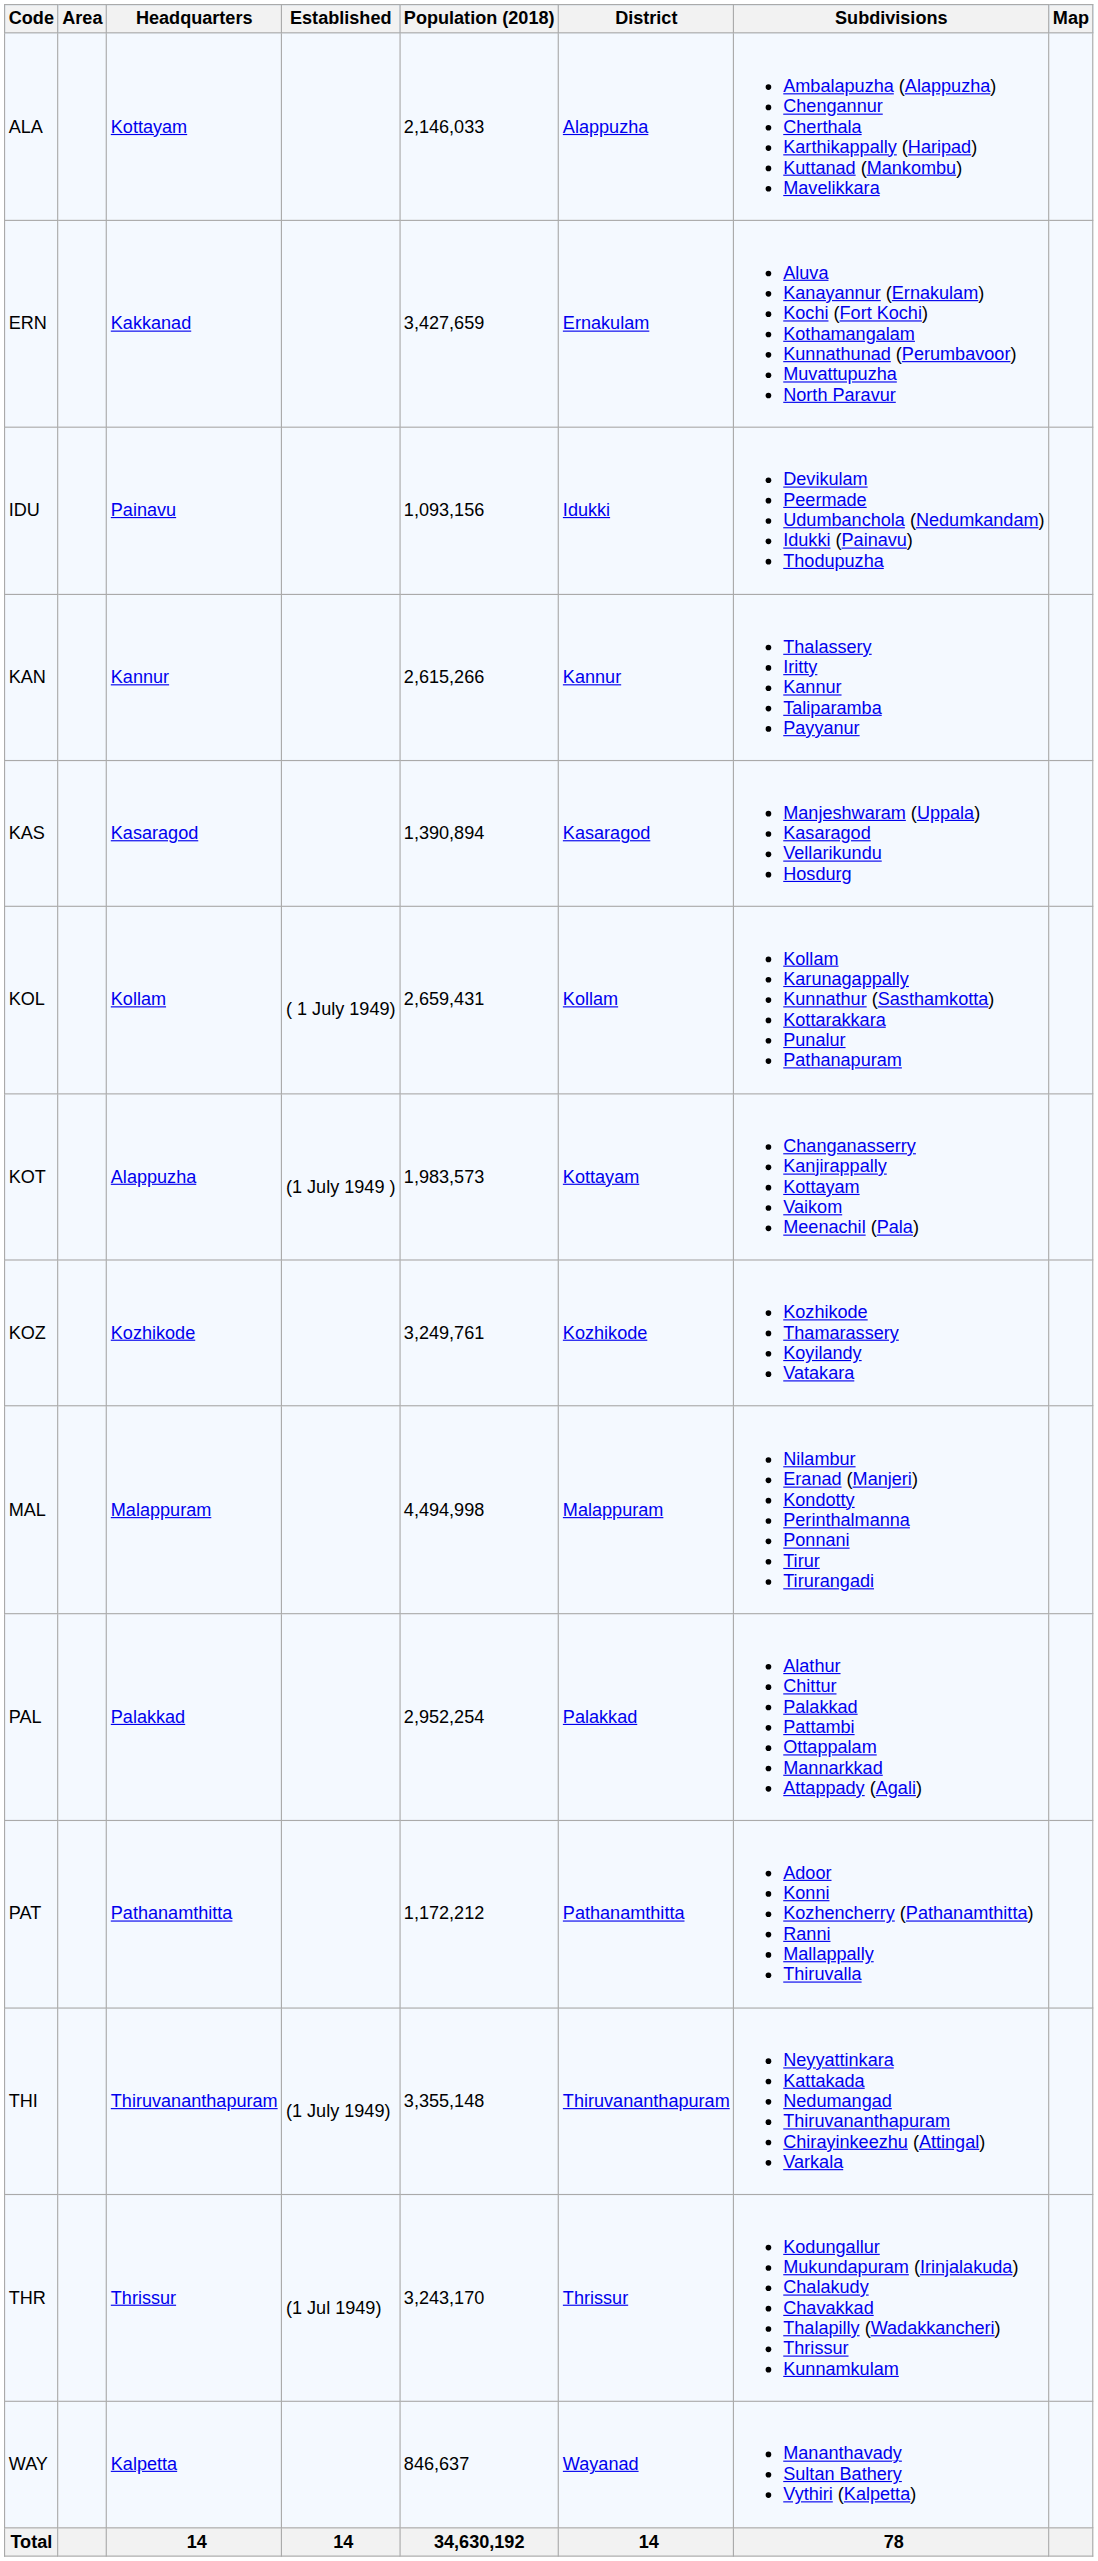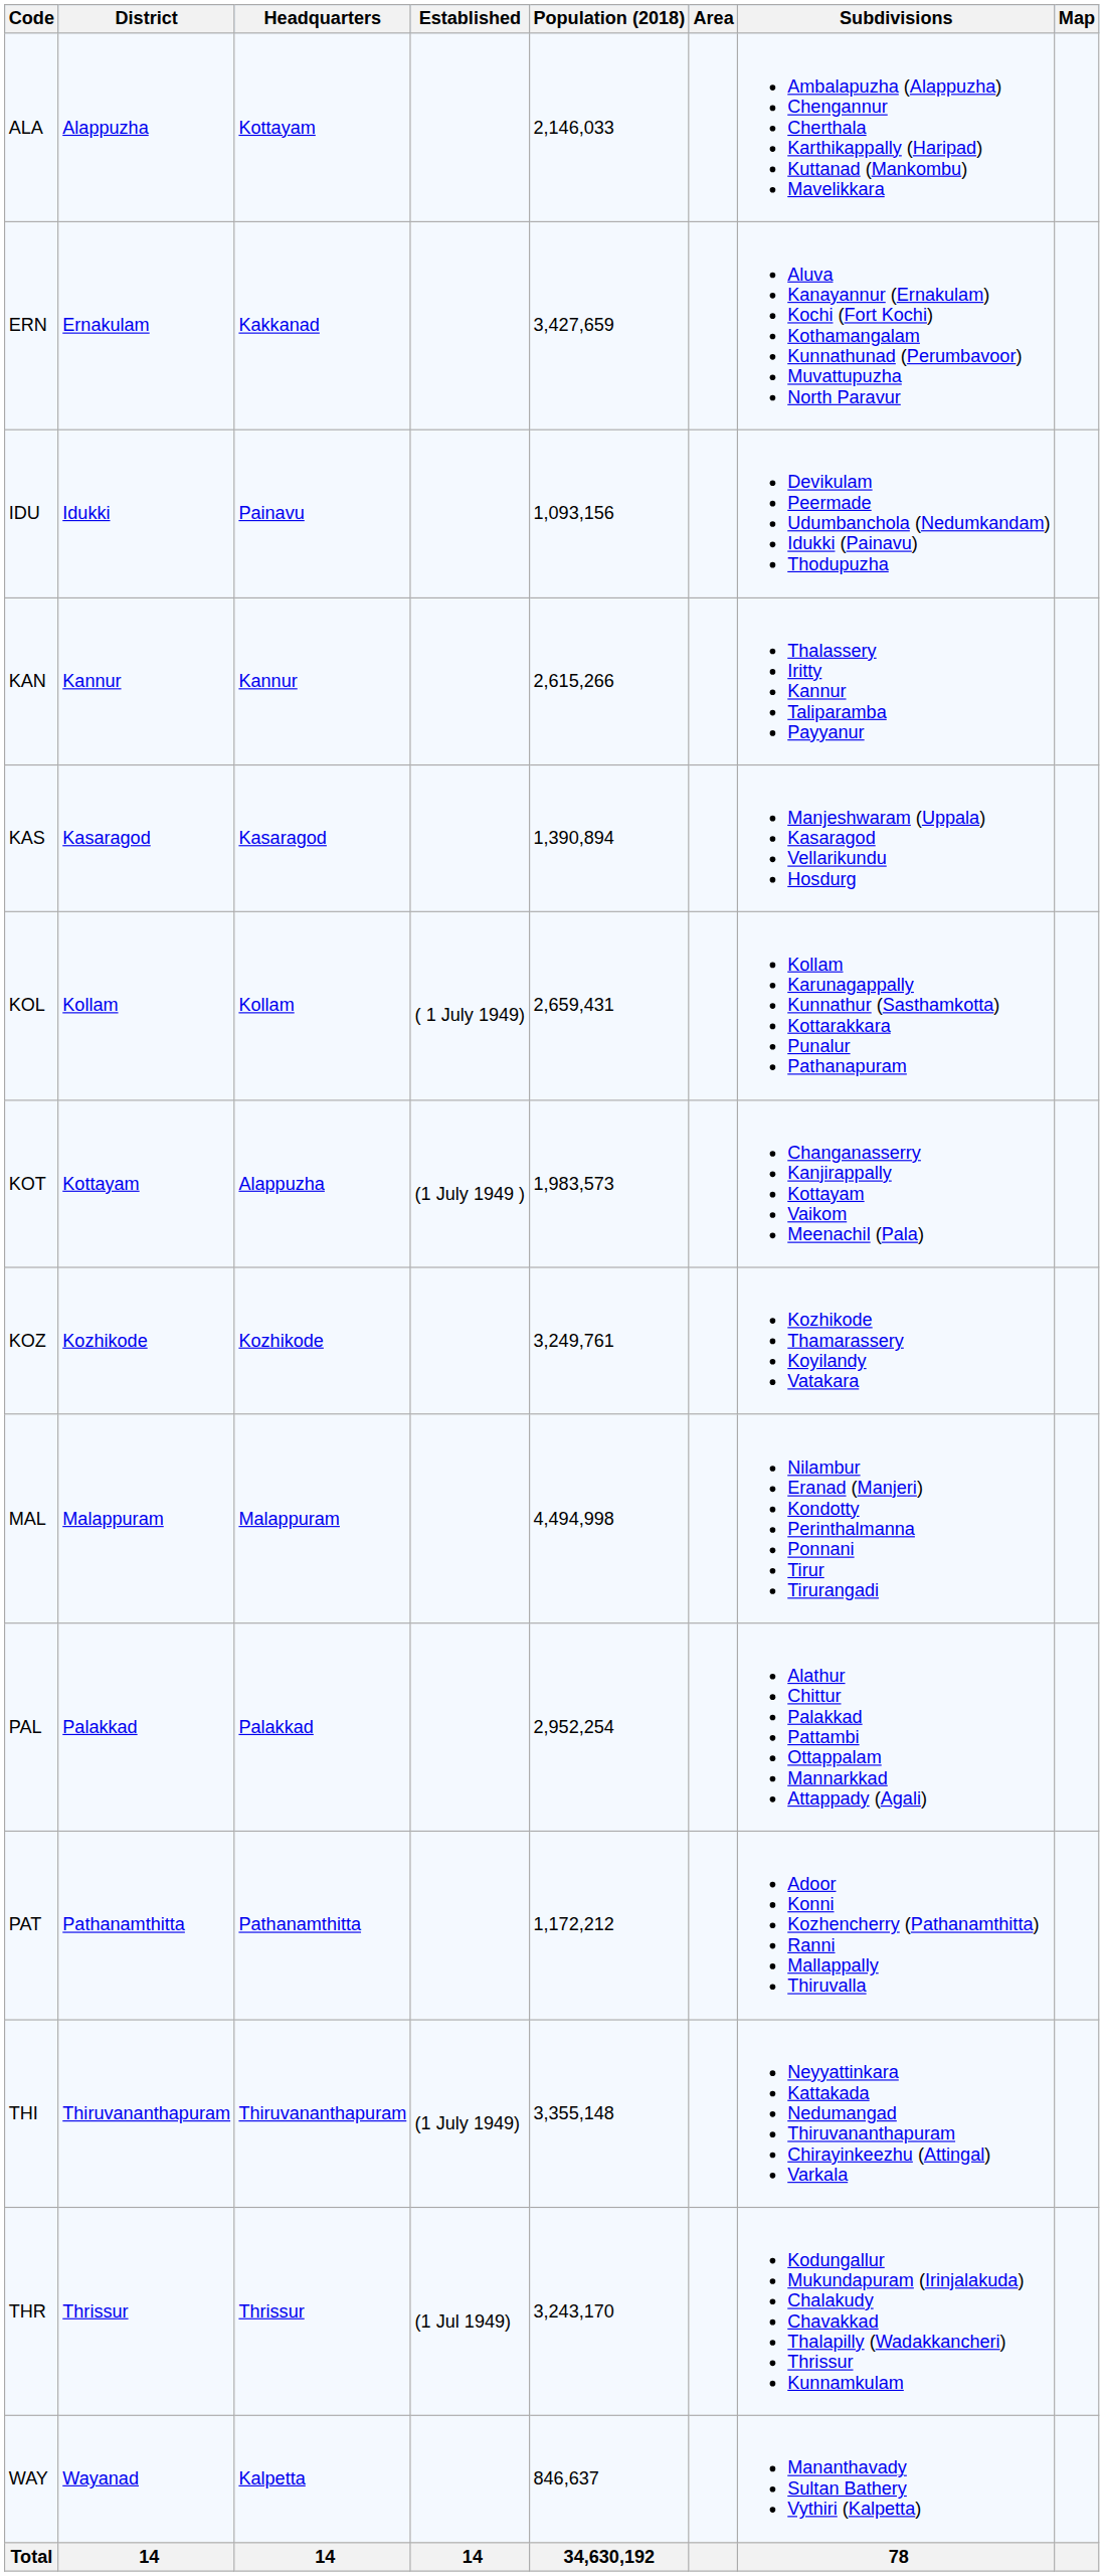columns swapped: District <-> Area
